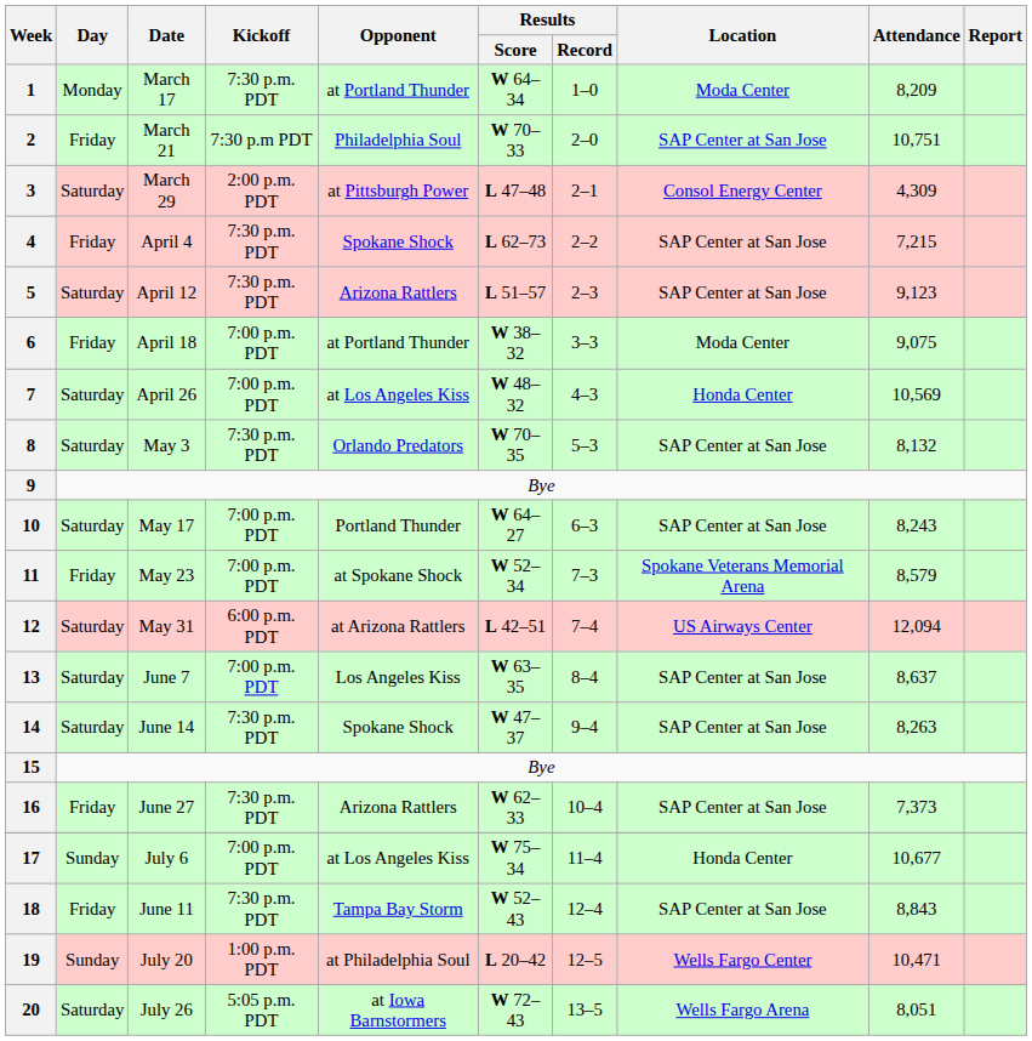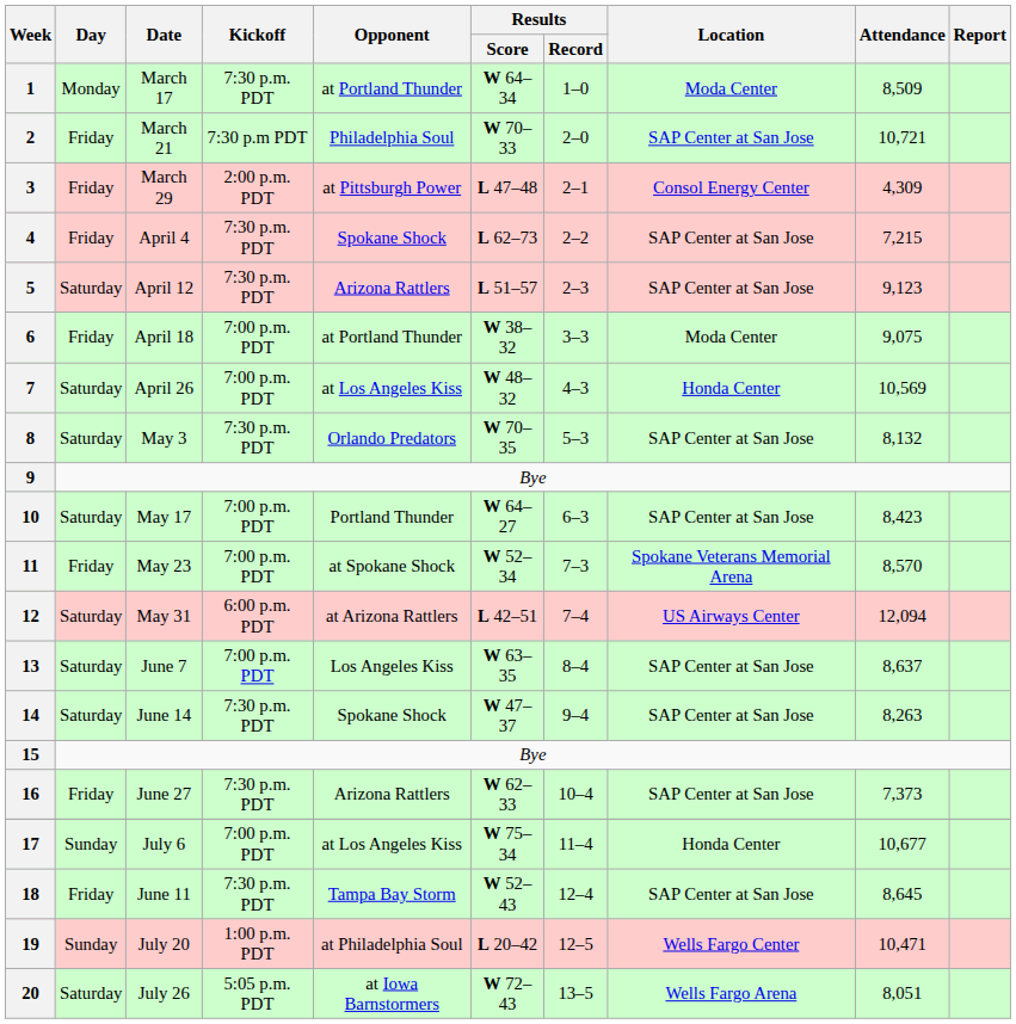1 | Attendance: 8,209 -> 8,509
2 | Attendance: 10,751 -> 10,721
3 | Day: Saturday -> Friday
10 | Attendance: 8,243 -> 8,423
11 | Attendance: 8,579 -> 8,570
18 | Attendance: 8,843 -> 8,645
